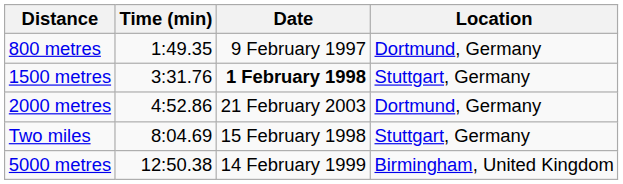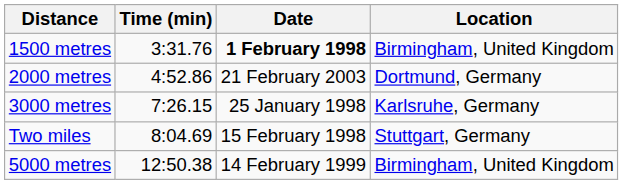- row: 800 metres | 1:49.35 | 9 February 1997 | Dortmund, Germany
1500 metres | Location: Stuttgart, Germany -> Birmingham, United Kingdom
+ row: 3000 metres | 7:26.15 | 25 January 1998 | Karlsruhe, Germany
